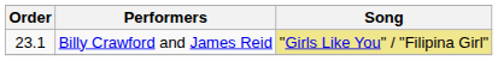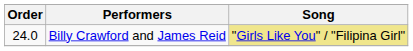Billy Crawford and James Reid | Order: 23.1 -> 24.0
